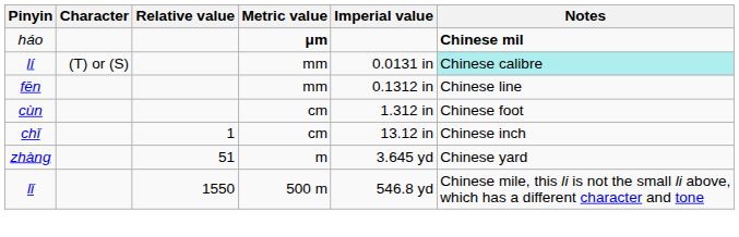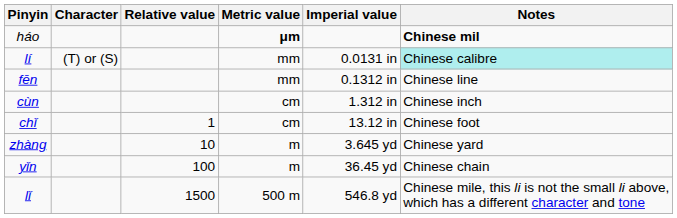cùn | Notes: Chinese foot -> Chinese inch
chǐ | Notes: Chinese inch -> Chinese foot
zhàng | Relative value: 51 -> 10
+ row: yǐn | 100 | m | 36.45 yd | Chinese chain
lǐ | Relative value: 1550 -> 1500
